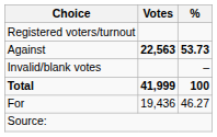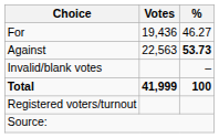rows swapped: For <-> Registered voters/turnout
Against | Votes: bold -> normal
